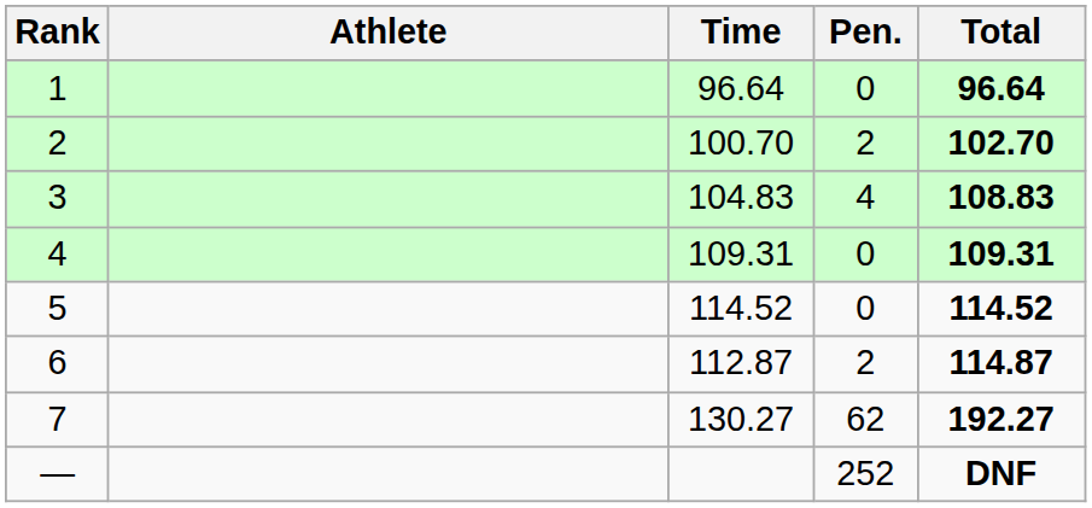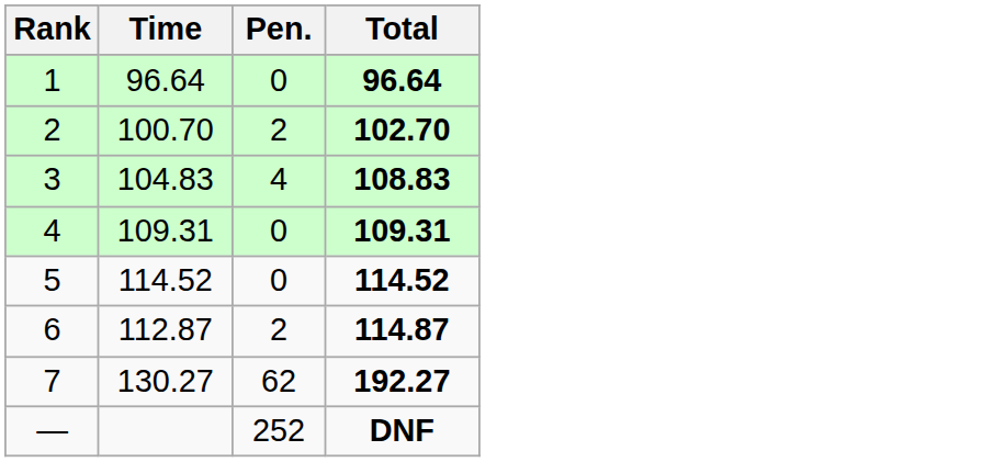- column: Athlete
